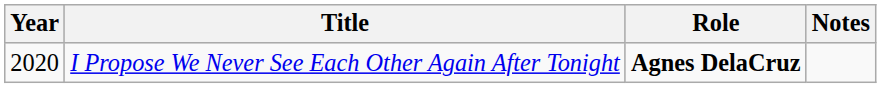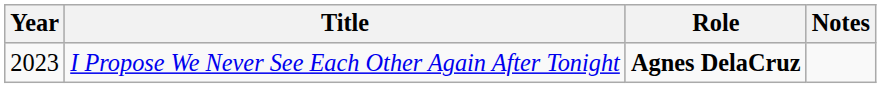I Propose We Never See Each Other Again After Tonight | Year: 2020 -> 2023
